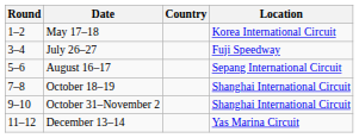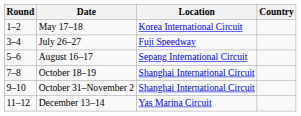columns swapped: Location <-> Country
